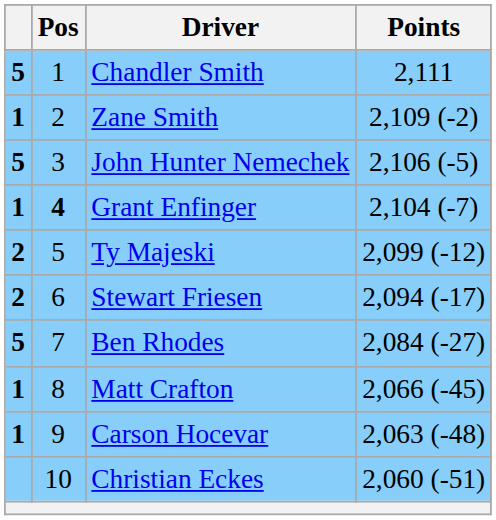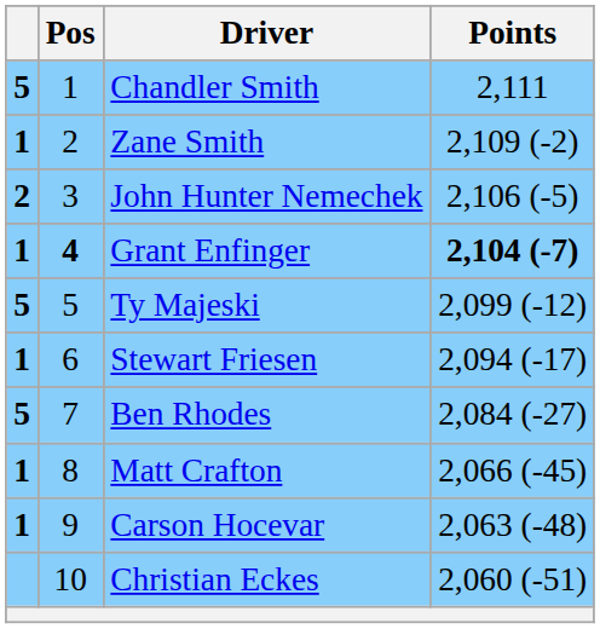John Hunter Nemechek | column 1: 5 -> 2
Grant Enfinger | Points: normal -> bold
Ty Majeski | column 1: 2 -> 5
Stewart Friesen | column 1: 2 -> 1
